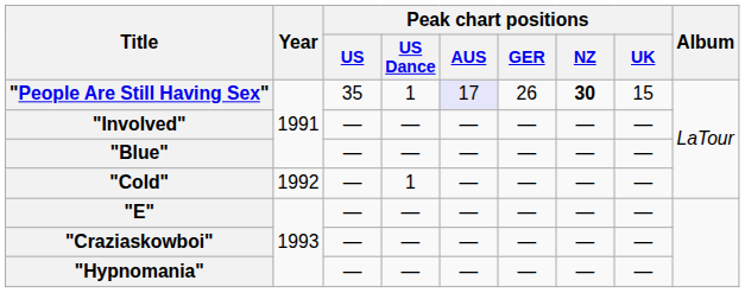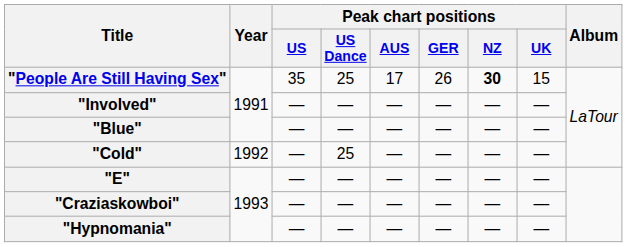"People Are Still Having Sex" | Peak chart positions / US Dance: 1 -> 25
"People Are Still Having Sex" | Peak chart positions / AUS: lavender background -> no background
"Cold" | Peak chart positions / US Dance: 1 -> 25
